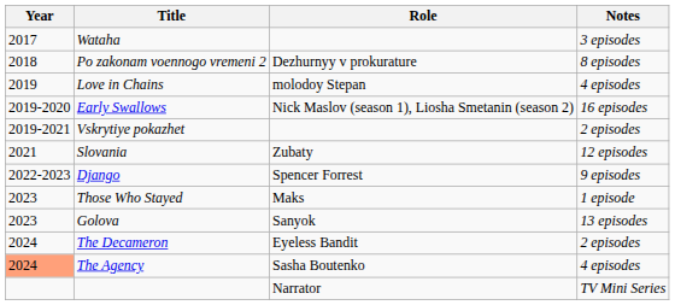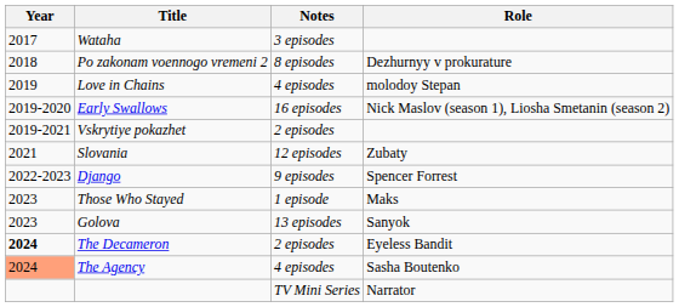columns swapped: Role <-> Notes
The Decameron | Year: normal -> bold
